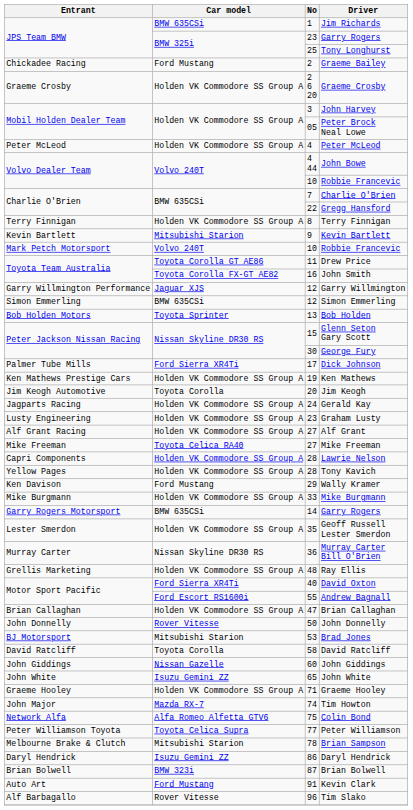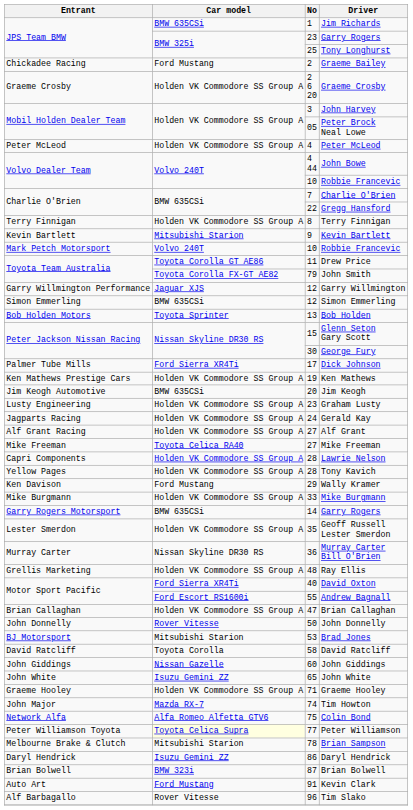John Smith | No: 16 -> 79
Jim Keogh | Car model: Toyota Corolla -> BMW 635CSi
rows swapped: Graham Lusty <-> Gerald Kay
Peter Williamson | Car model: no background -> lightyellow background
